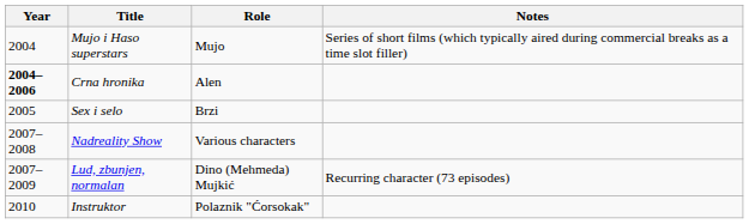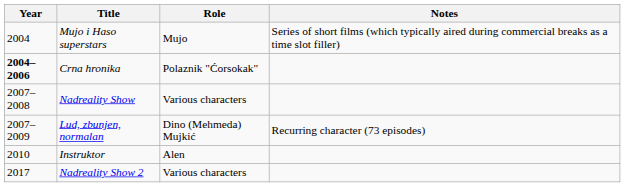Crna hronika | Role: Alen -> Polaznik "Ćorsokak"
- row: 2005 | Sex i selo | Brzi
Instruktor | Role: Polaznik "Ćorsokak" -> Alen
+ row: 2017 | Nadreality Show 2 | Various characters
